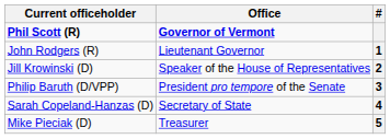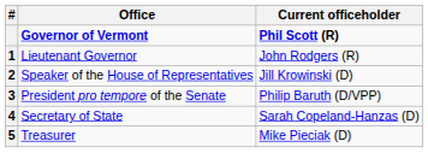columns swapped: # <-> Current officeholder
